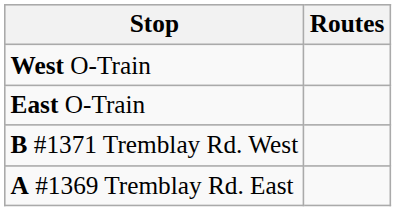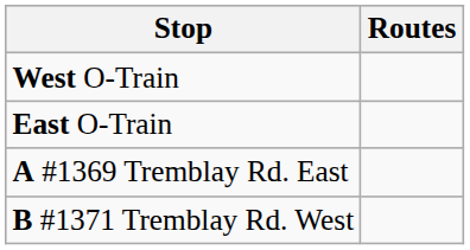rows swapped: A #1369 Tremblay Rd. East <-> B #1371 Tremblay Rd. West
